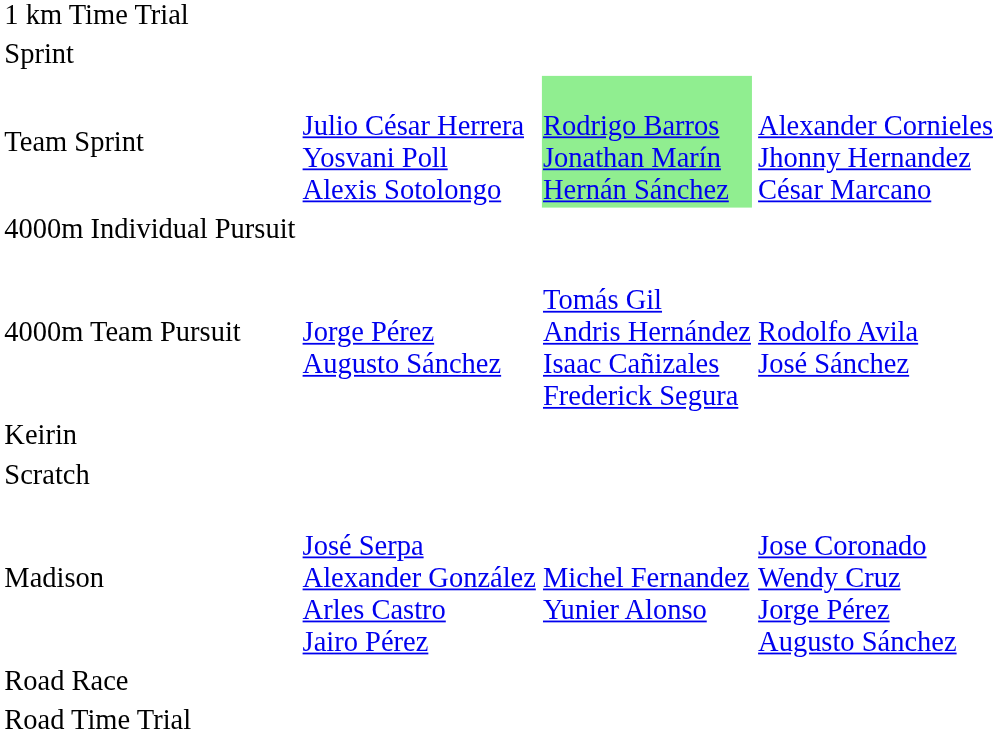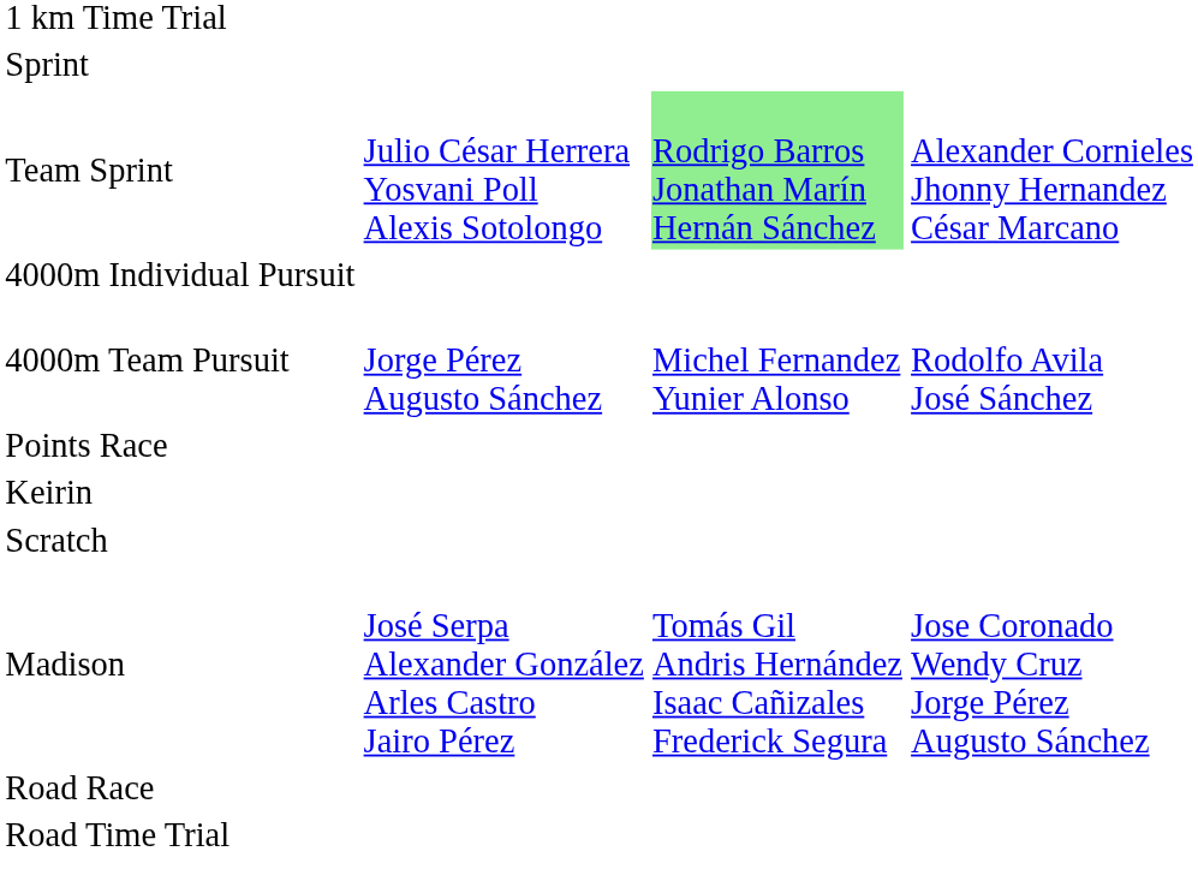4000m Team Pursuit | column 3: Tomás Gil Andris Hernández Isaac Cañizales Frederick Segura -> Michel Fernandez Yunier Alonso
+ row: Points Race
Madison | column 3: Michel Fernandez Yunier Alonso -> Tomás Gil Andris Hernández Isaac Cañizales Frederick Segura
